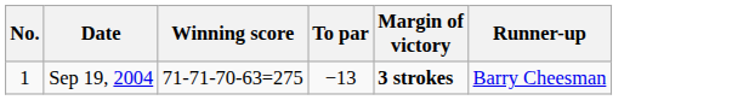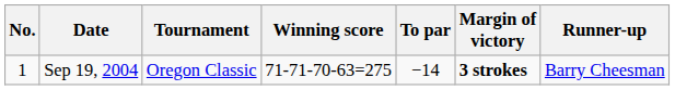+ column: Tournament | Oregon Classic
Sep 19, 2004 | To par: −13 -> −14
